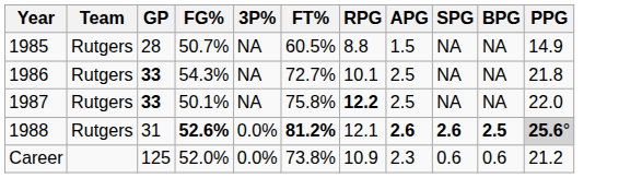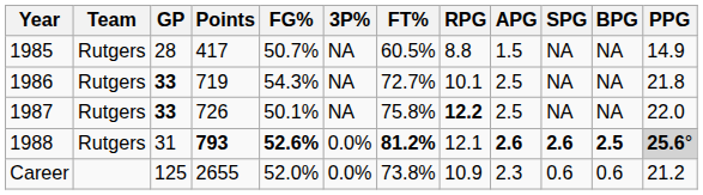+ column: Points | 417 | 719 | 726 | 793 | 2655
